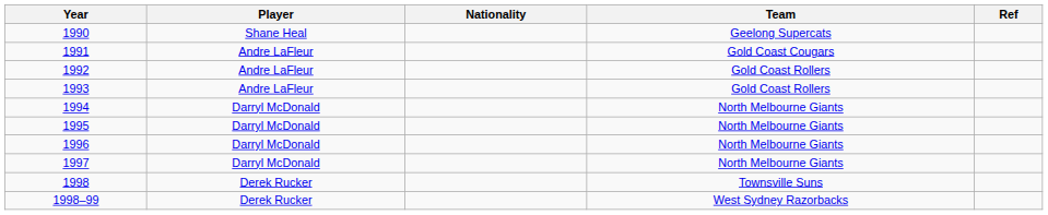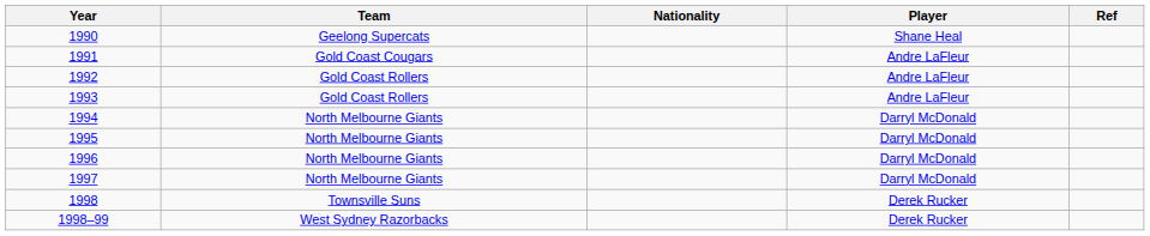columns swapped: Player <-> Team
